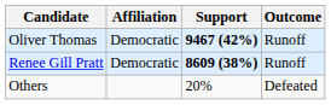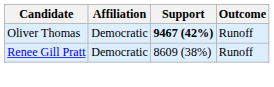Renee Gill Pratt | Support: bold -> normal
- row: Others | 20% | Defeated
